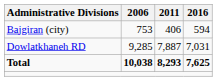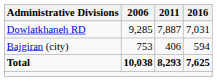rows swapped: Dowlatkhaneh RD <-> Bajgiran (city)
